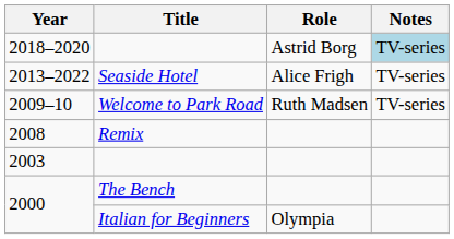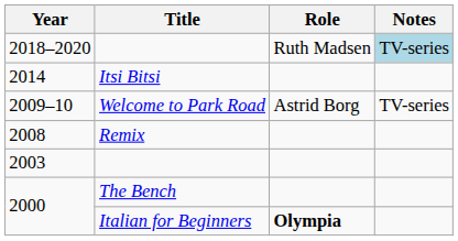2018–2020 | Role: Astrid Borg -> Ruth Madsen
+ row: 2014 | Itsi Bitsi
- row: 2013–2022 | Seaside Hotel | Alice Frigh | TV-series
2009–10 | Role: Ruth Madsen -> Astrid Borg
2000 / Italian for Beginners | Role: normal -> bold
